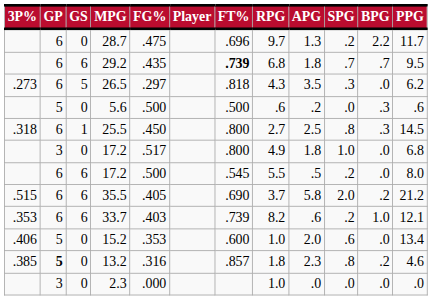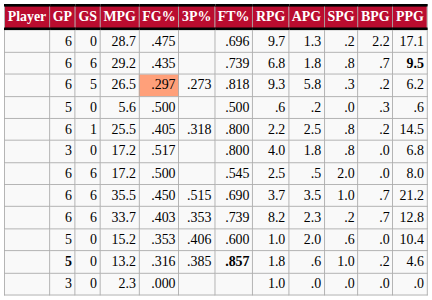columns swapped: Player <-> 3P%
28.7 | PPG: 11.7 -> 17.1
29.2 | FT%: bold -> normal
29.2 | SPG: .7 -> .8
29.2 | PPG: normal -> bold
26.5 | FG%: no background -> lightsalmon background
26.5 | RPG: 4.3 -> 9.3
26.5 | APG: 3.5 -> 5.8
26.5 | BPG: .0 -> .2
25.5 | FG%: .450 -> .405
25.5 | RPG: 2.7 -> 2.2
25.5 | BPG: .3 -> .2
0 / 17.2 | RPG: 4.9 -> 4.0
0 / 17.2 | SPG: 1.0 -> .8
6 / 17.2 | RPG: 5.5 -> 2.5
6 / 17.2 | SPG: .2 -> 2.0
35.5 | FG%: .405 -> .450
35.5 | APG: 5.8 -> 3.5
35.5 | SPG: 2.0 -> 1.0
35.5 | BPG: .2 -> .7
33.7 | APG: .6 -> 2.3
33.7 | BPG: 1.0 -> .7
33.7 | PPG: 12.1 -> 12.8
15.2 | PPG: 13.4 -> 10.4
13.2 | FT%: normal -> bold
13.2 | APG: 2.3 -> .6
13.2 | SPG: .8 -> 1.0
